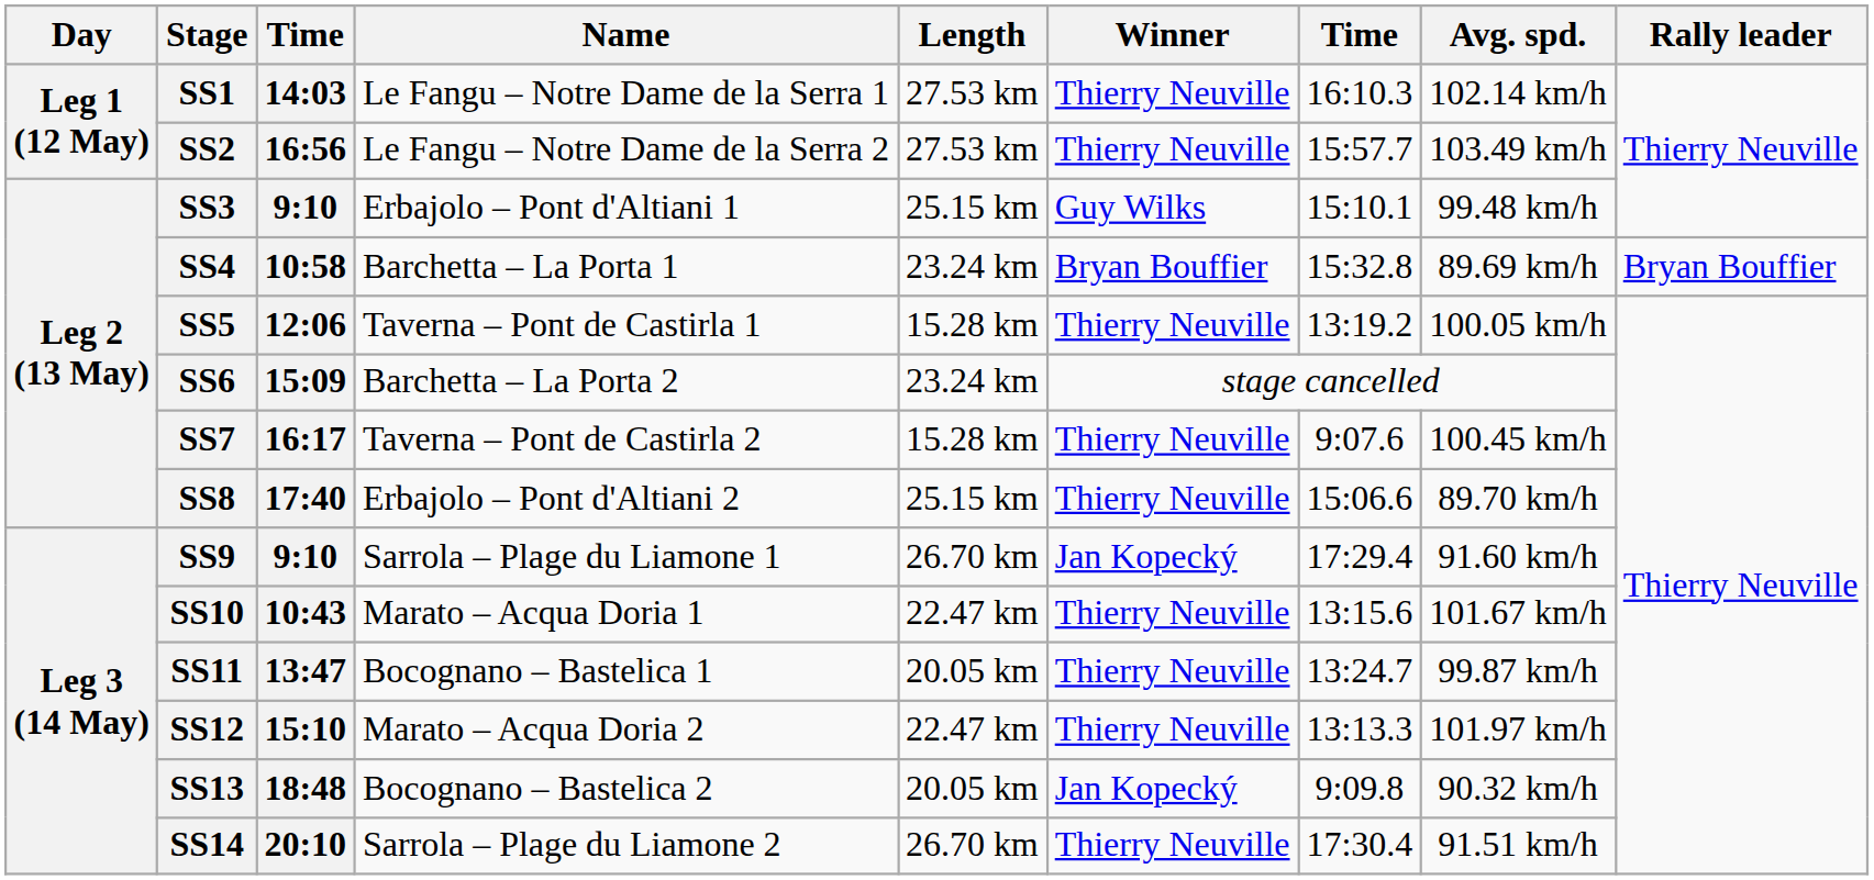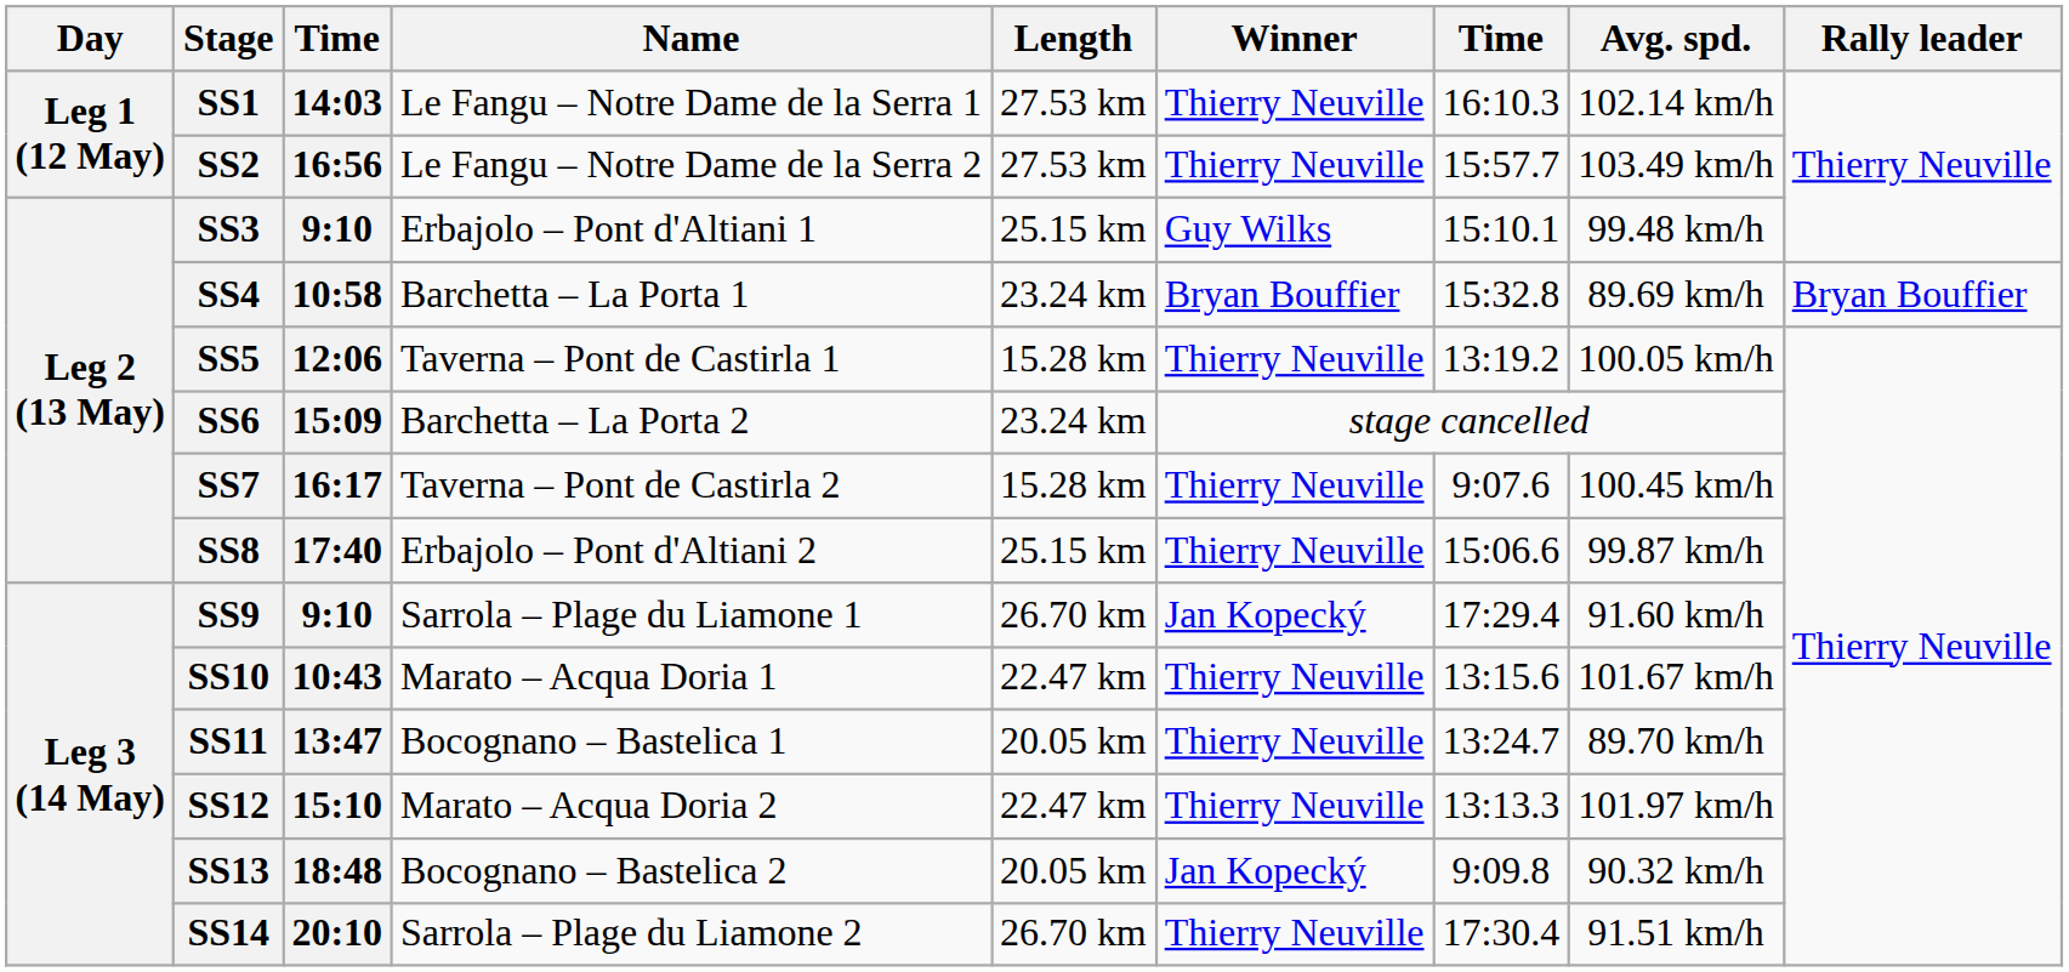SS8 | Avg. spd.: 89.70 km/h -> 99.87 km/h
SS11 | Avg. spd.: 99.87 km/h -> 89.70 km/h
